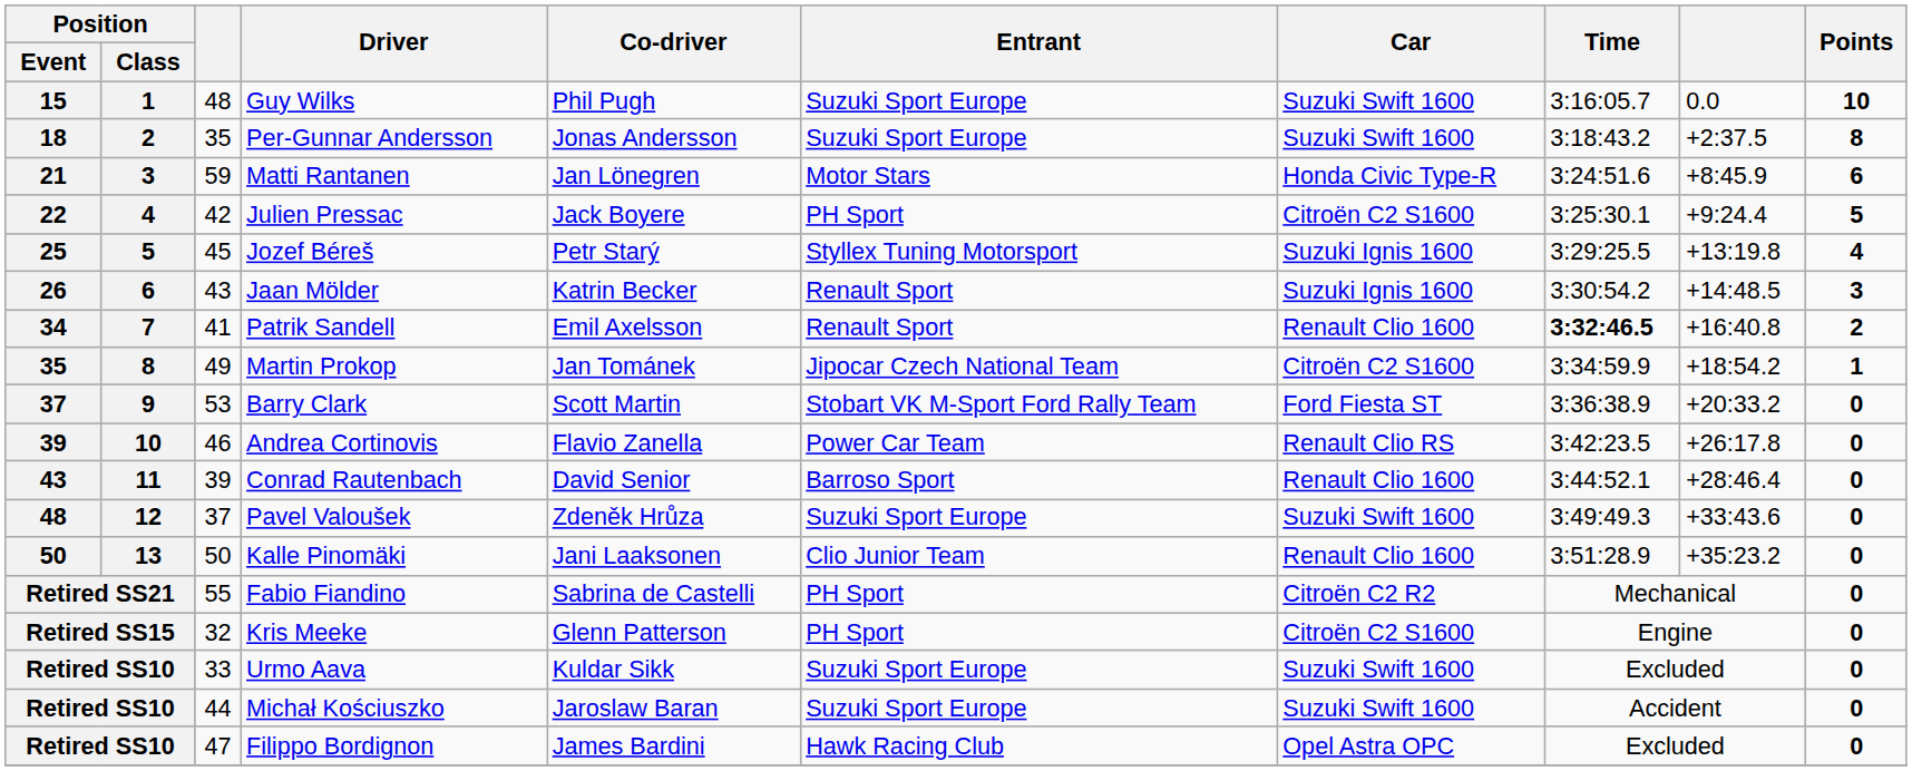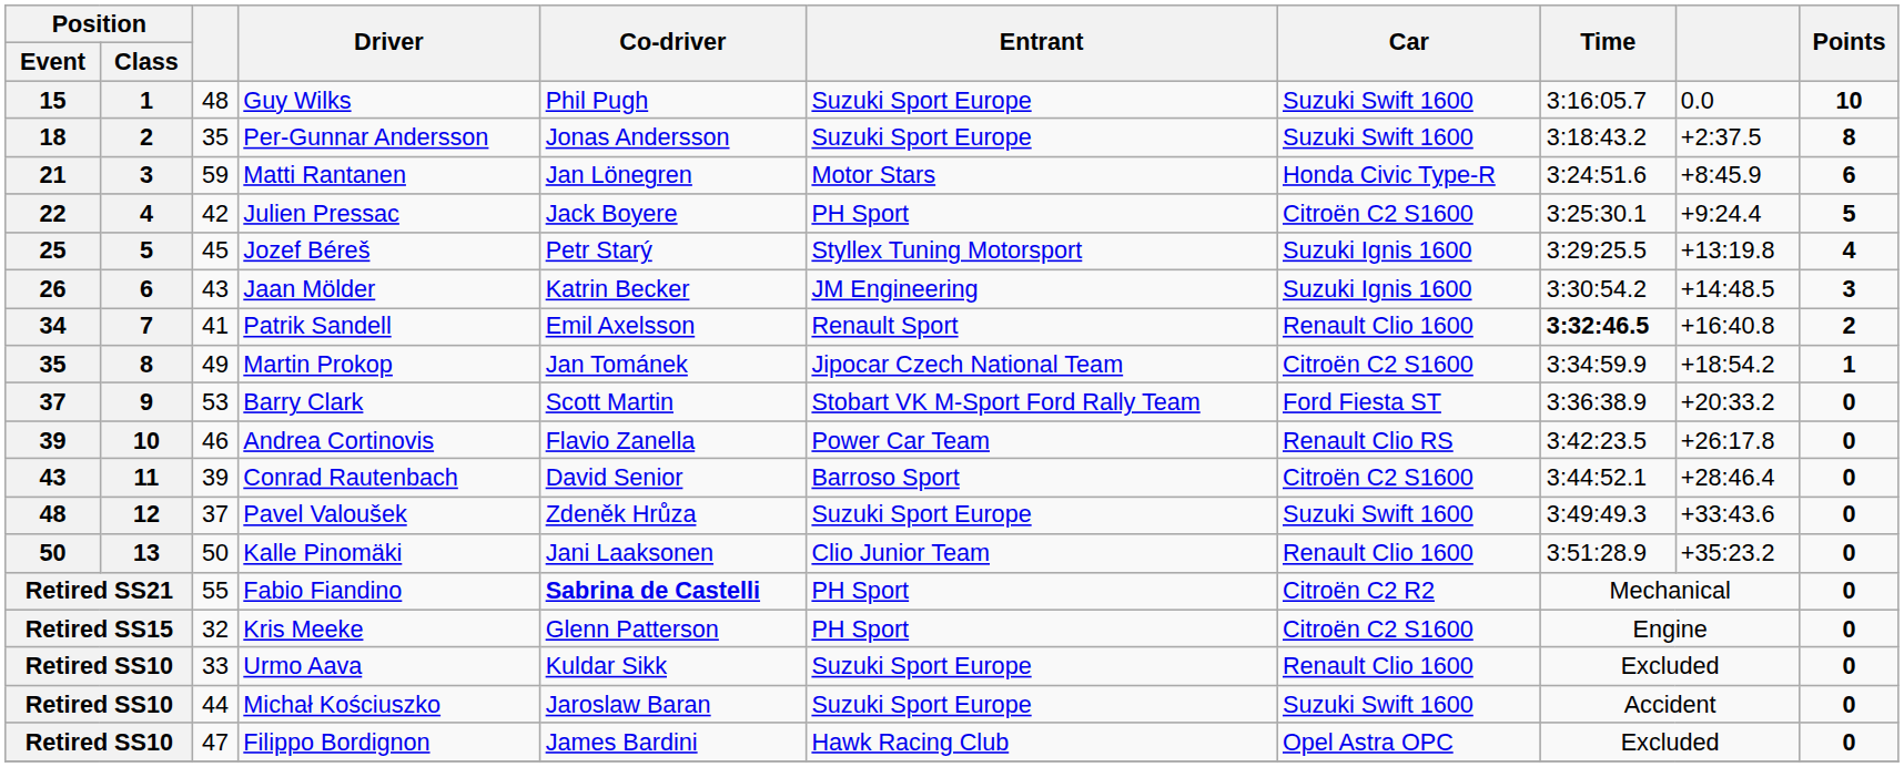Jaan Mölder | Entrant: Renault Sport -> JM Engineering
Conrad Rautenbach | Car: Renault Clio 1600 -> Citroën C2 S1600
Fabio Fiandino | Co-driver: normal -> bold
Urmo Aava | Car: Suzuki Swift 1600 -> Renault Clio 1600
